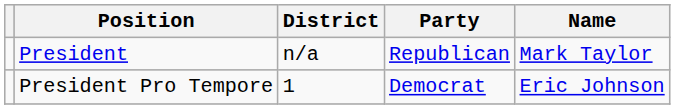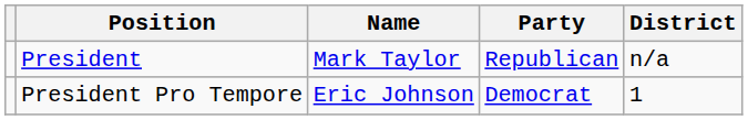columns swapped: Name <-> District
